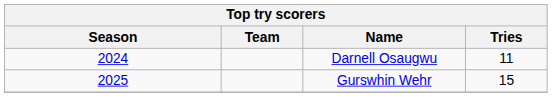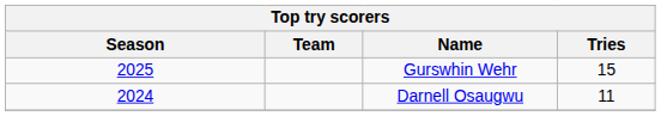rows swapped: Darnell Osaugwu <-> Gurswhin Wehr
